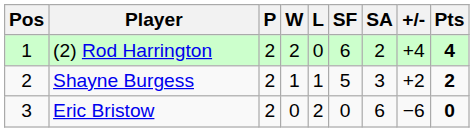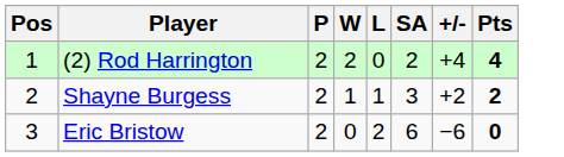- column: SF | 6 | 5 | 0
